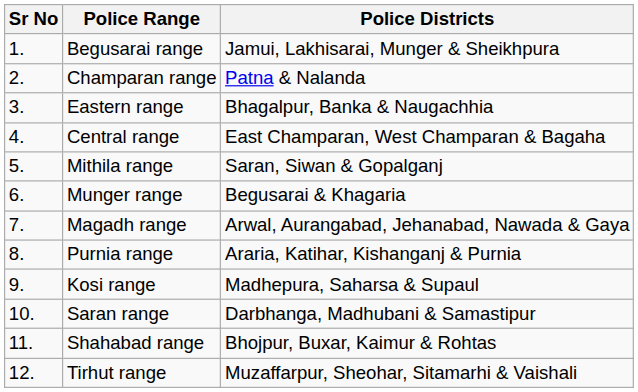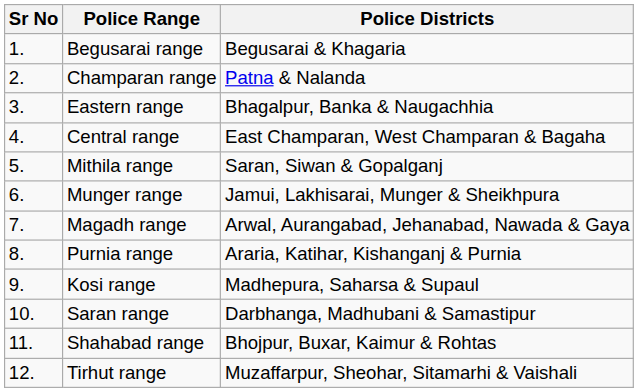Begusarai range | Police Districts: Jamui, Lakhisarai, Munger & Sheikhpura -> Begusarai & Khagaria
Munger range | Police Districts: Begusarai & Khagaria -> Jamui, Lakhisarai, Munger & Sheikhpura
